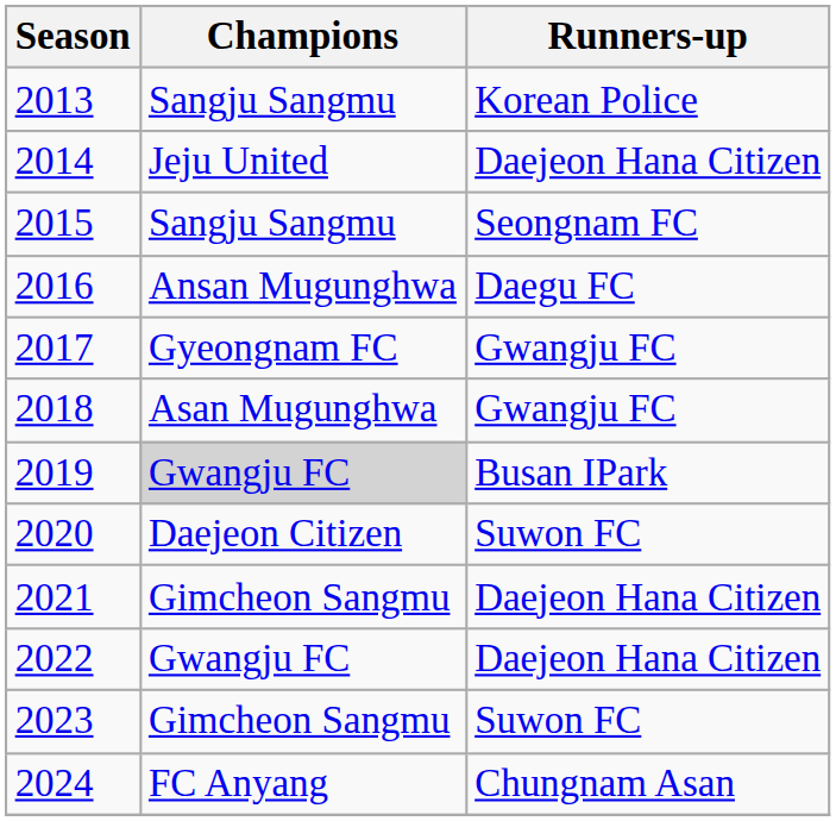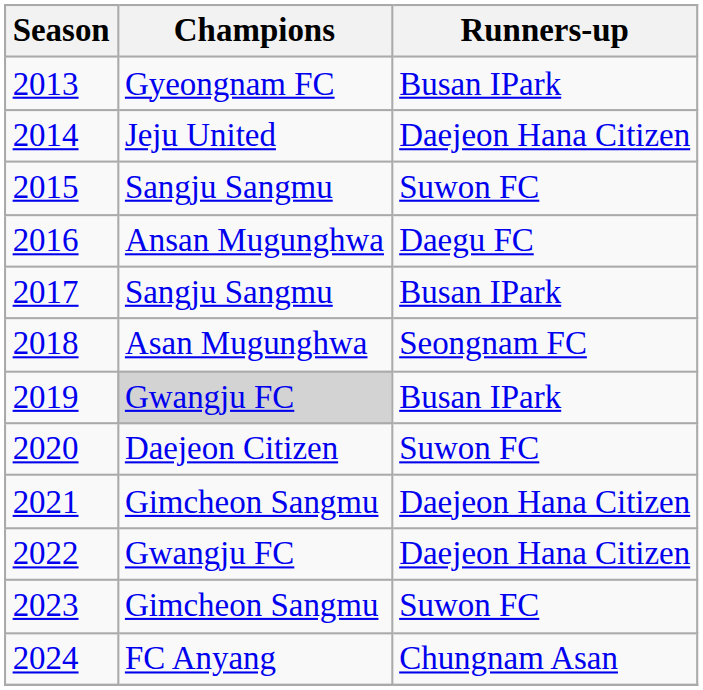2013 | Champions: Sangju Sangmu -> Gyeongnam FC
2013 | Runners-up: Korean Police -> Busan IPark
2015 | Runners-up: Seongnam FC -> Suwon FC
2017 | Champions: Gyeongnam FC -> Sangju Sangmu
2017 | Runners-up: Gwangju FC -> Busan IPark
2018 | Runners-up: Gwangju FC -> Seongnam FC
